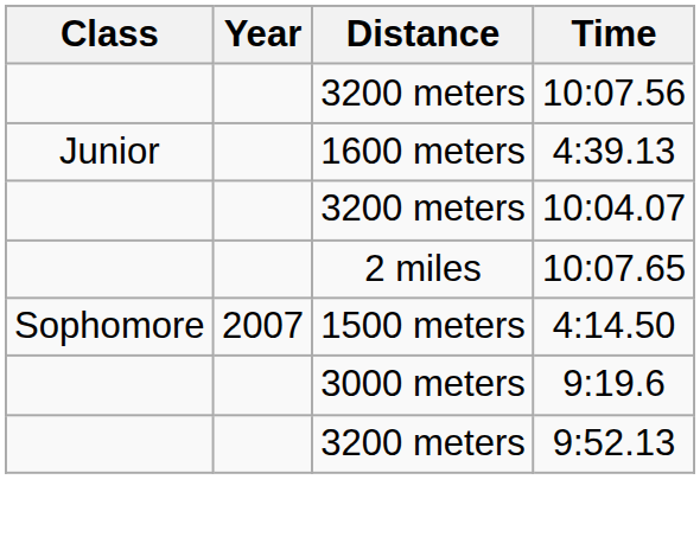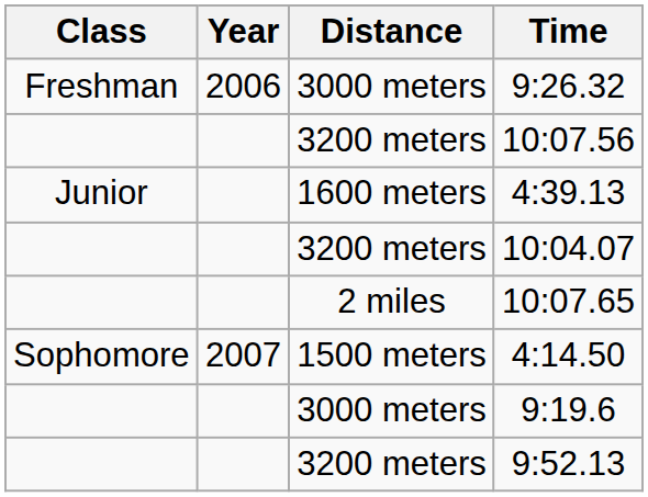+ row: Freshman | 2006 | 3000 meters | 9:26.32
